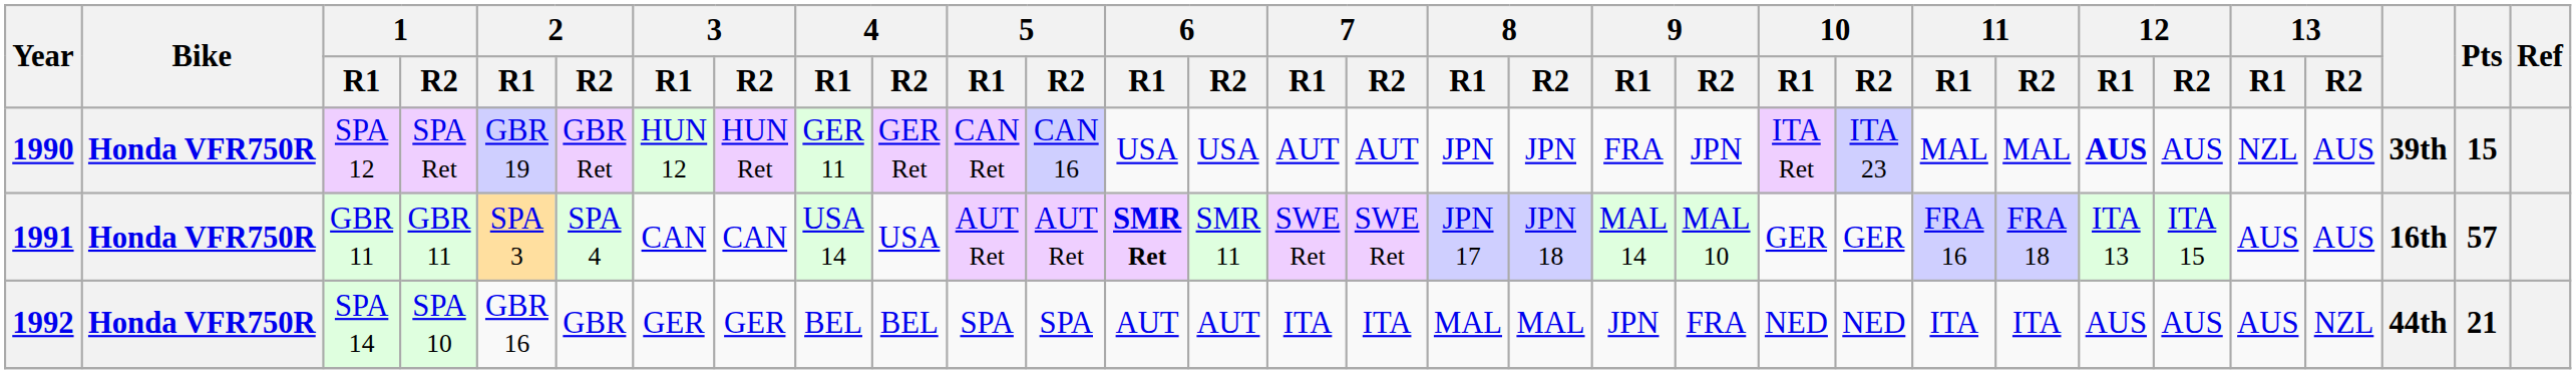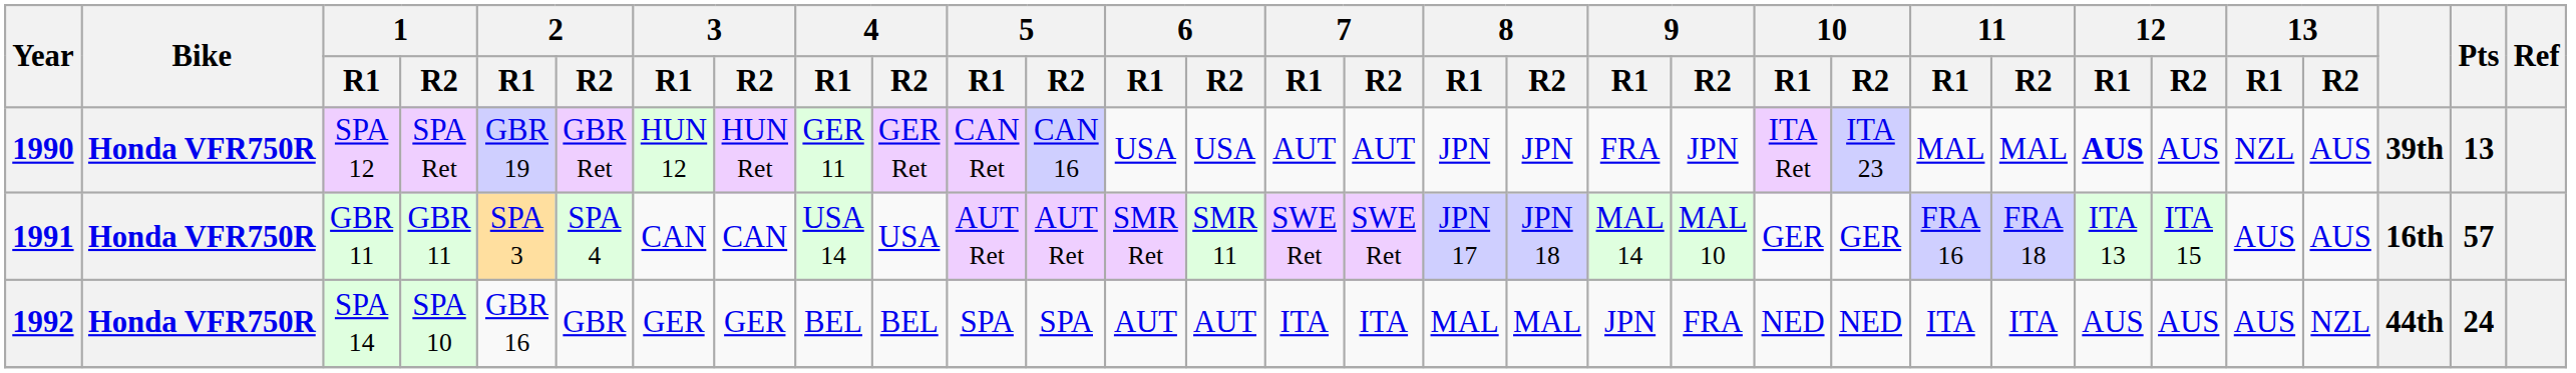1990 | Pts: 15 -> 13
1991 | 6 / R1: bold -> normal
1992 | Pts: 21 -> 24
